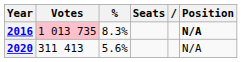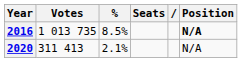2016 | Votes: pink background -> no background
2016 | %: 8.3% -> 8.5%
2020 | %: 5.6% -> 2.1%
